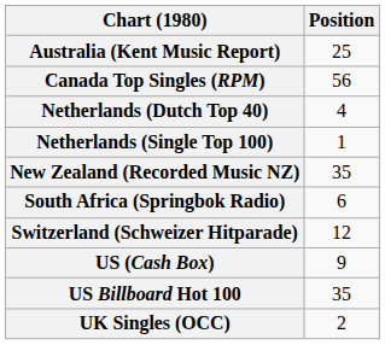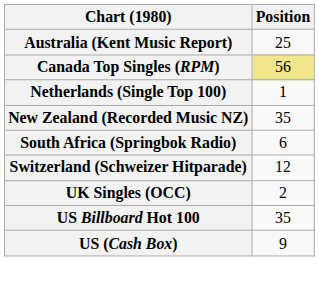Canada Top Singles (RPM) | Position: no background -> khaki background
- row: Netherlands (Dutch Top 40) | 4
rows swapped: UK Singles (OCC) <-> US (Cash Box)
